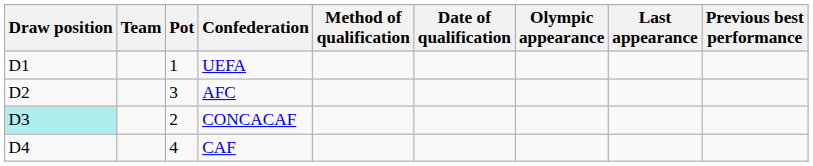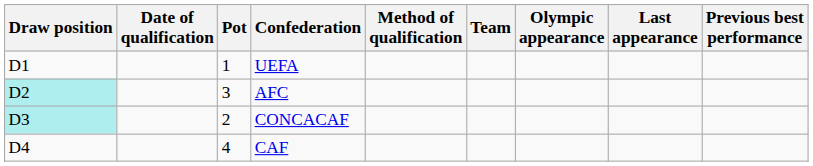columns swapped: Team <-> Date of qualification
AFC | Draw position: no background -> paleturquoise background
